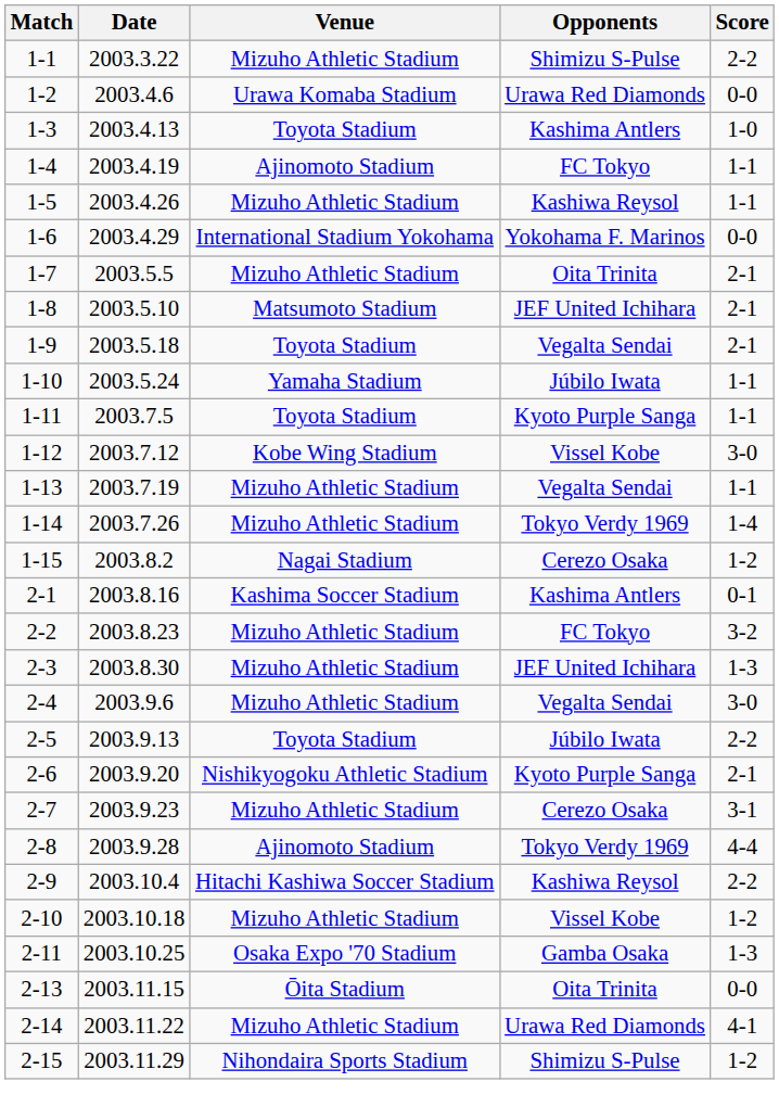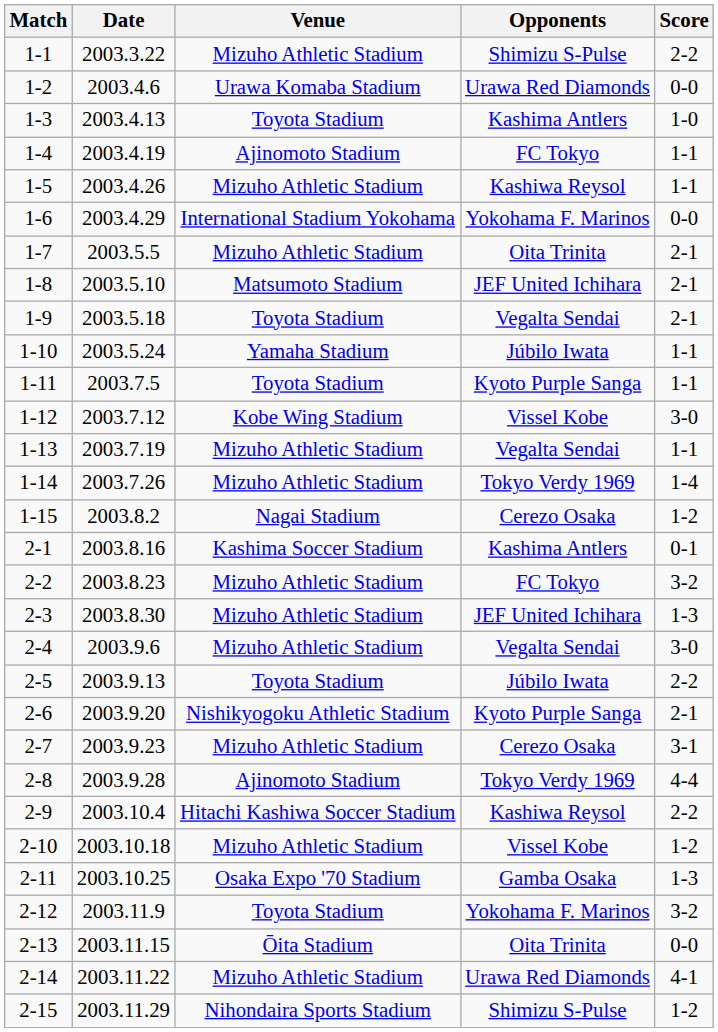+ row: 2-12 | 2003.11.9 | Toyota Stadium | Yokohama F. Marinos | 3-2
